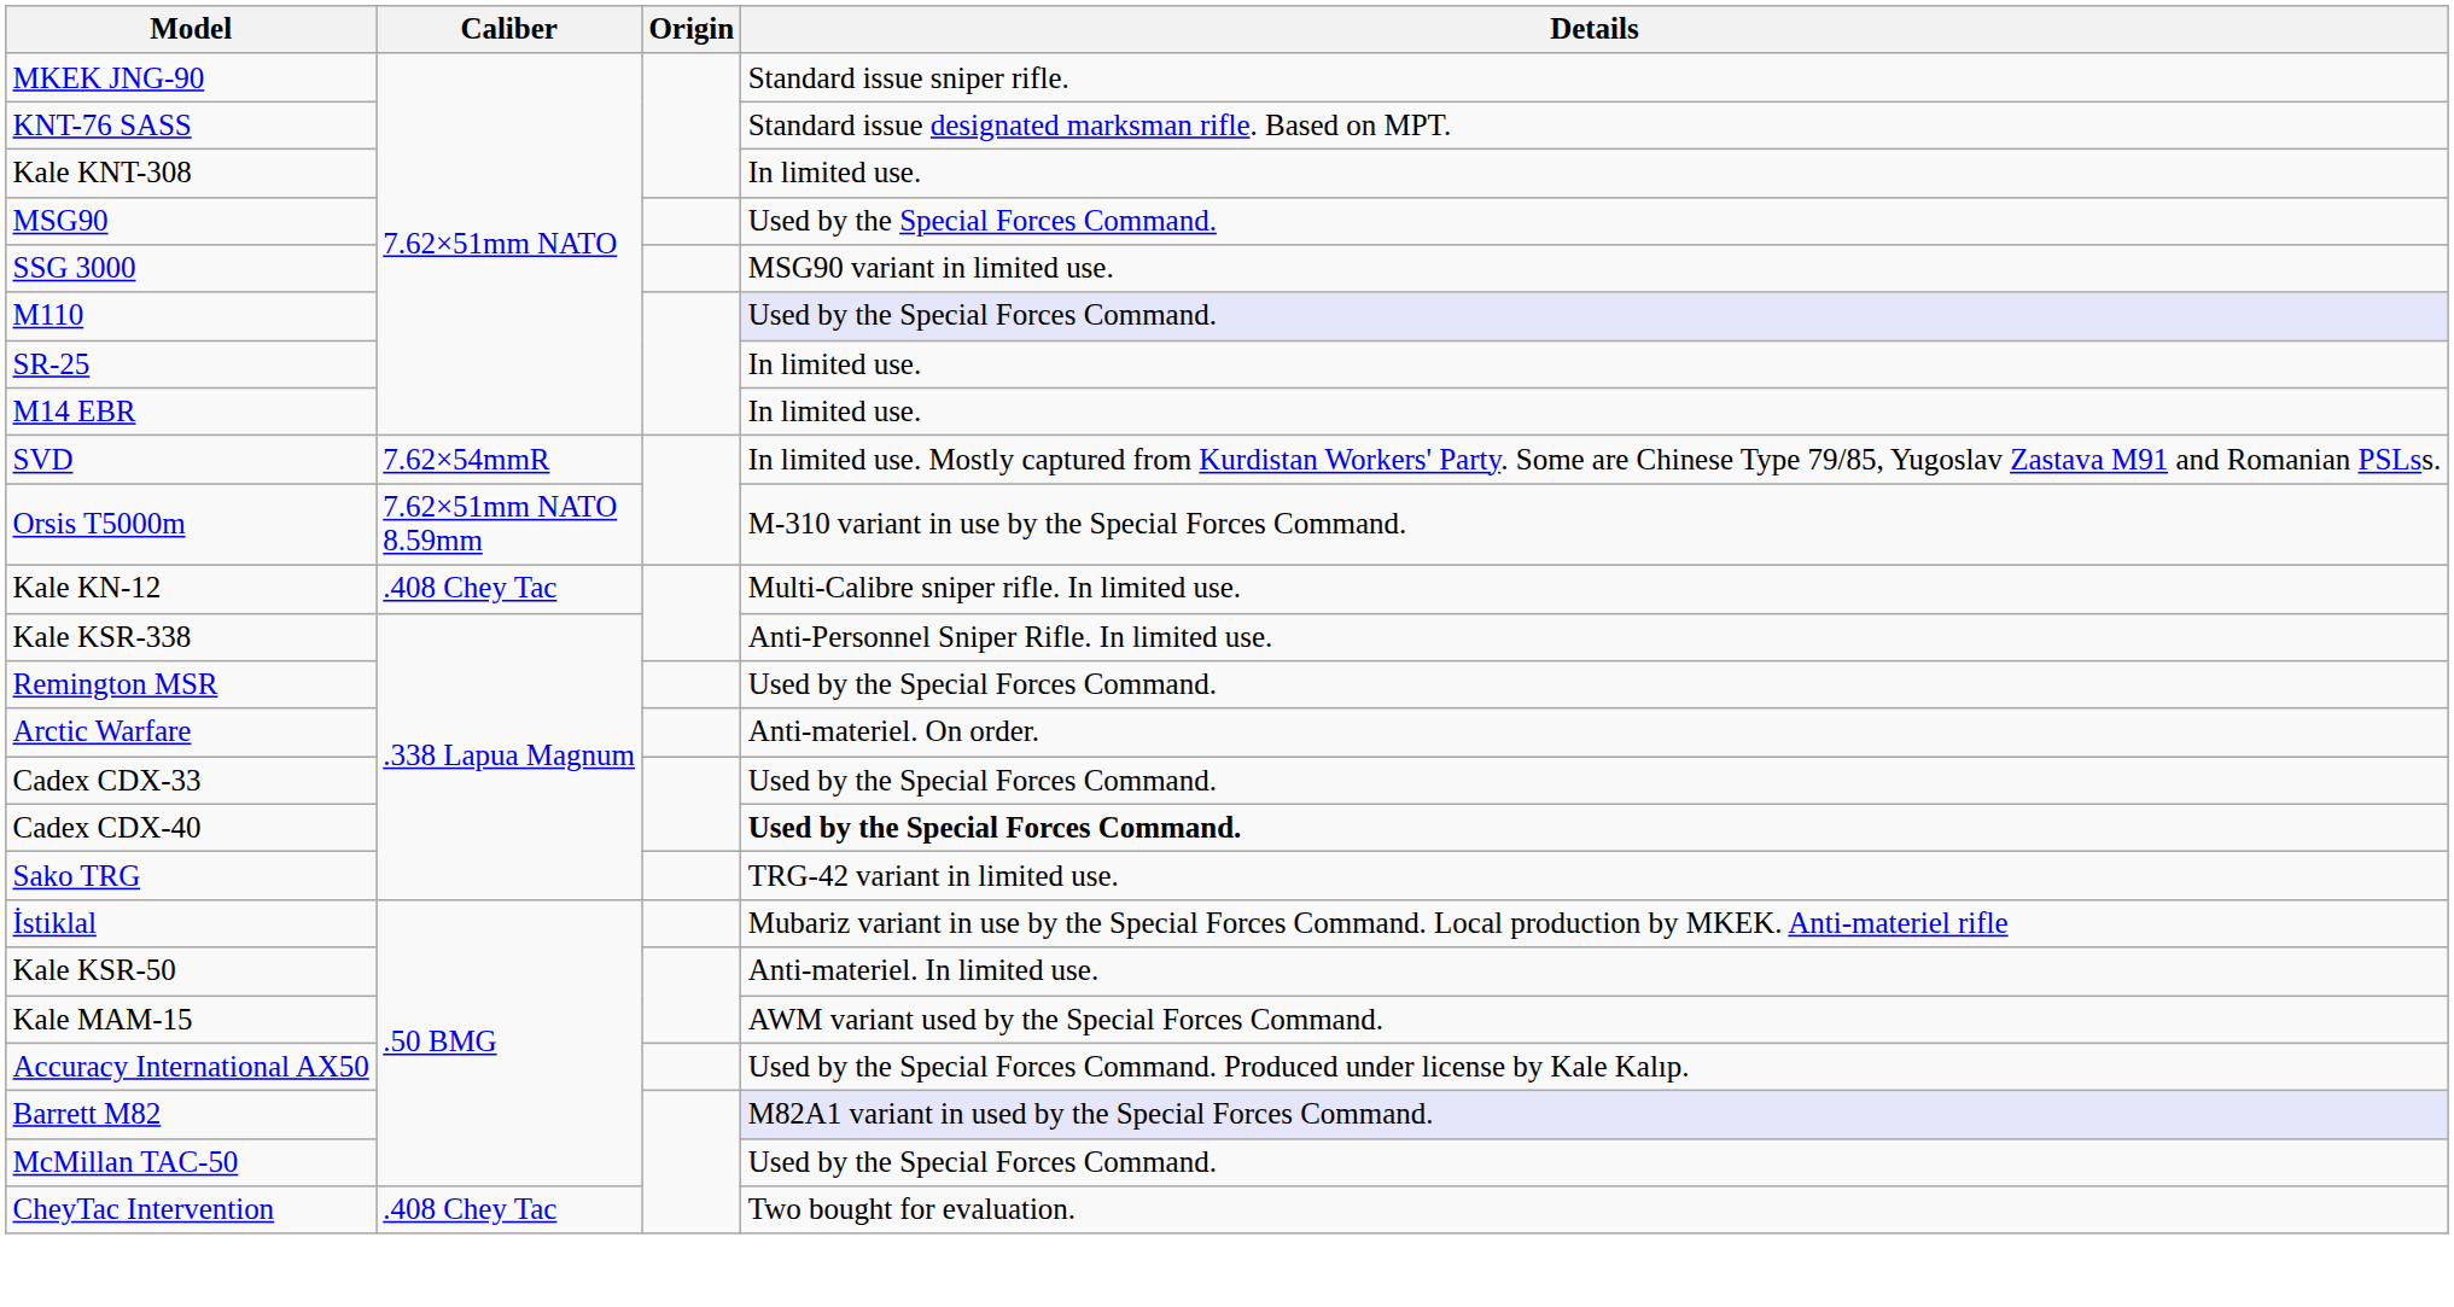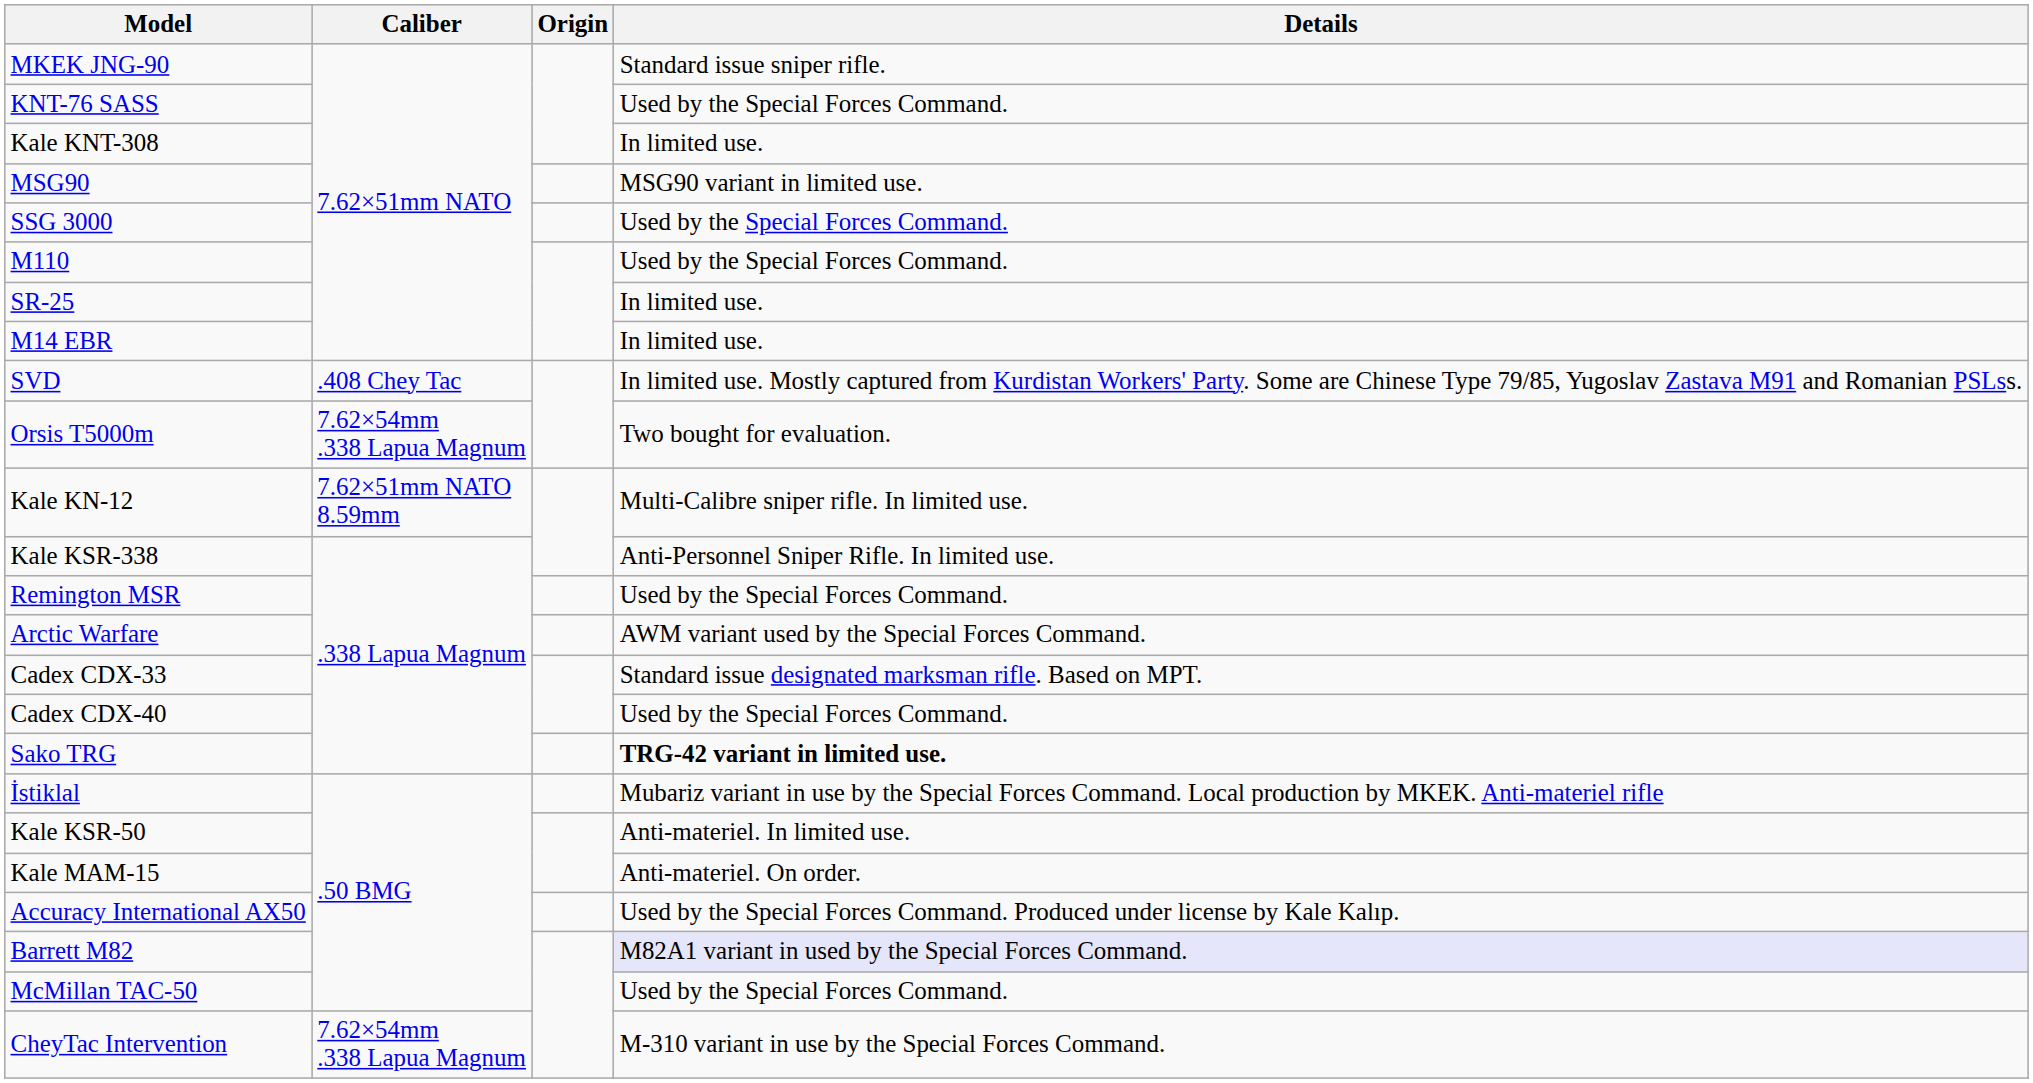KNT-76 SASS | Details: Standard issue designated marksman rifle. Based on MPT. -> Used by the Special Forces Command.
MSG90 | Details: Used by the Special Forces Command. -> MSG90 variant in limited use.
SSG 3000 | Details: MSG90 variant in limited use. -> Used by the Special Forces Command.
M110 | Details: lavender background -> no background
SVD | Caliber: 7.62×54mmR -> .408 Chey Tac
Orsis T5000m | Caliber: 7.62×51mm NATO 8.59mm -> 7.62×54mm .338 Lapua Magnum
Orsis T5000m | Details: M-310 variant in use by the Special Forces Command. -> Two bought for evaluation.
Kale KN-12 | Caliber: .408 Chey Tac -> 7.62×51mm NATO 8.59mm
Arctic Warfare | Details: Anti-materiel. On order. -> AWM variant used by the Special Forces Command.
Cadex CDX-33 | Details: Used by the Special Forces Command. -> Standard issue designated marksman rifle. Based on MPT.
Cadex CDX-40 | Details: bold -> normal
Sako TRG | Details: normal -> bold
Kale MAM-15 | Details: AWM variant used by the Special Forces Command. -> Anti-materiel. On order.
CheyTac Intervention | Caliber: .408 Chey Tac -> 7.62×54mm .338 Lapua Magnum
CheyTac Intervention | Details: Two bought for evaluation. -> M-310 variant in use by the Special Forces Command.
